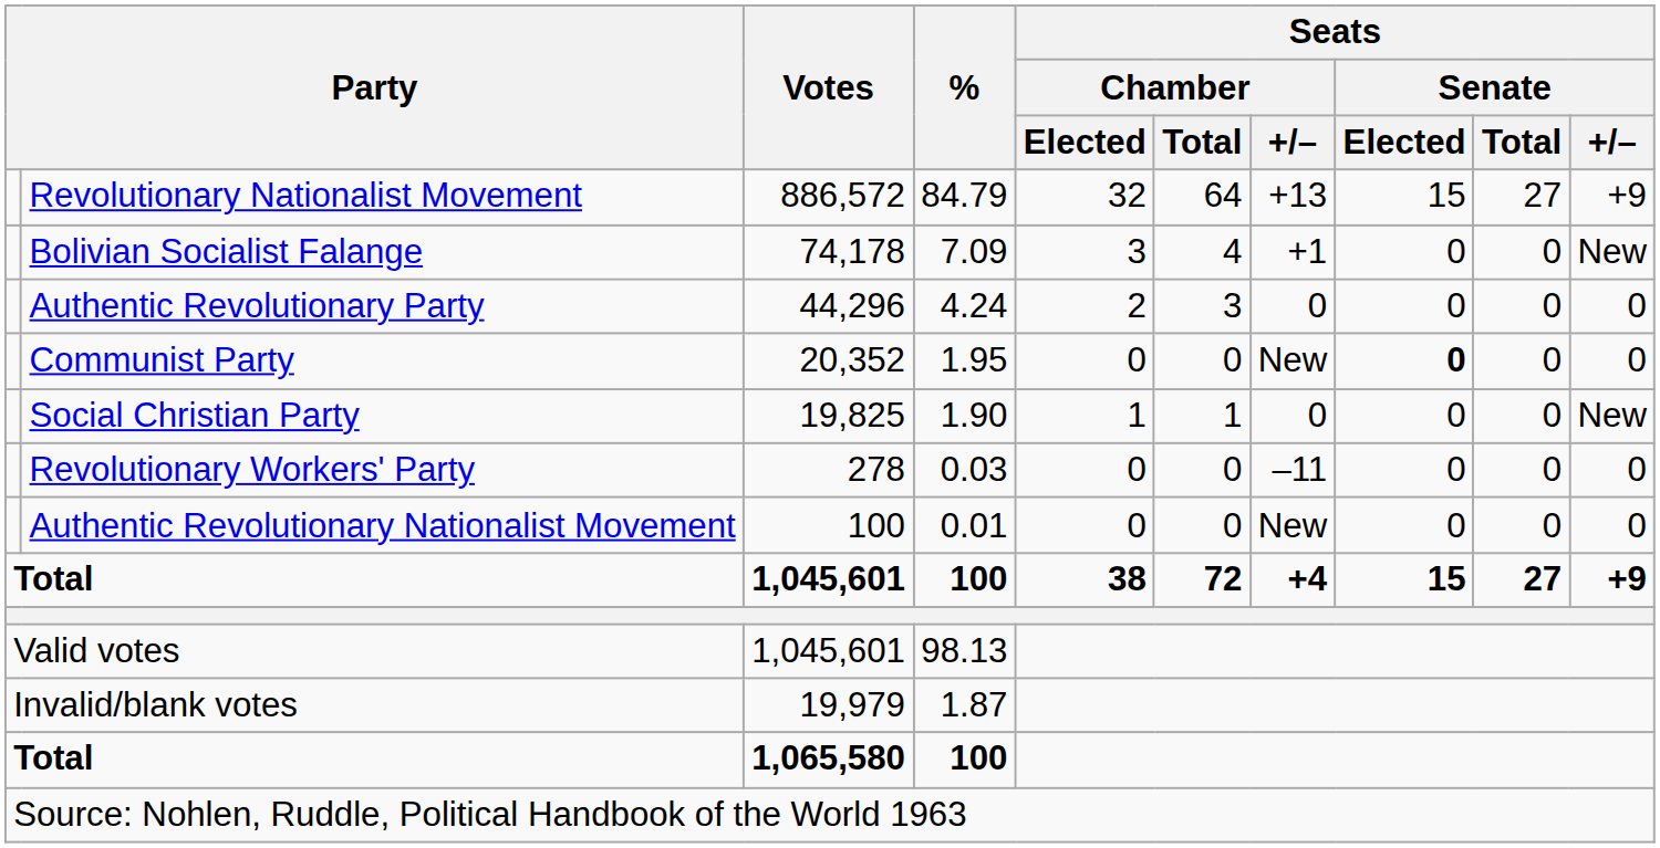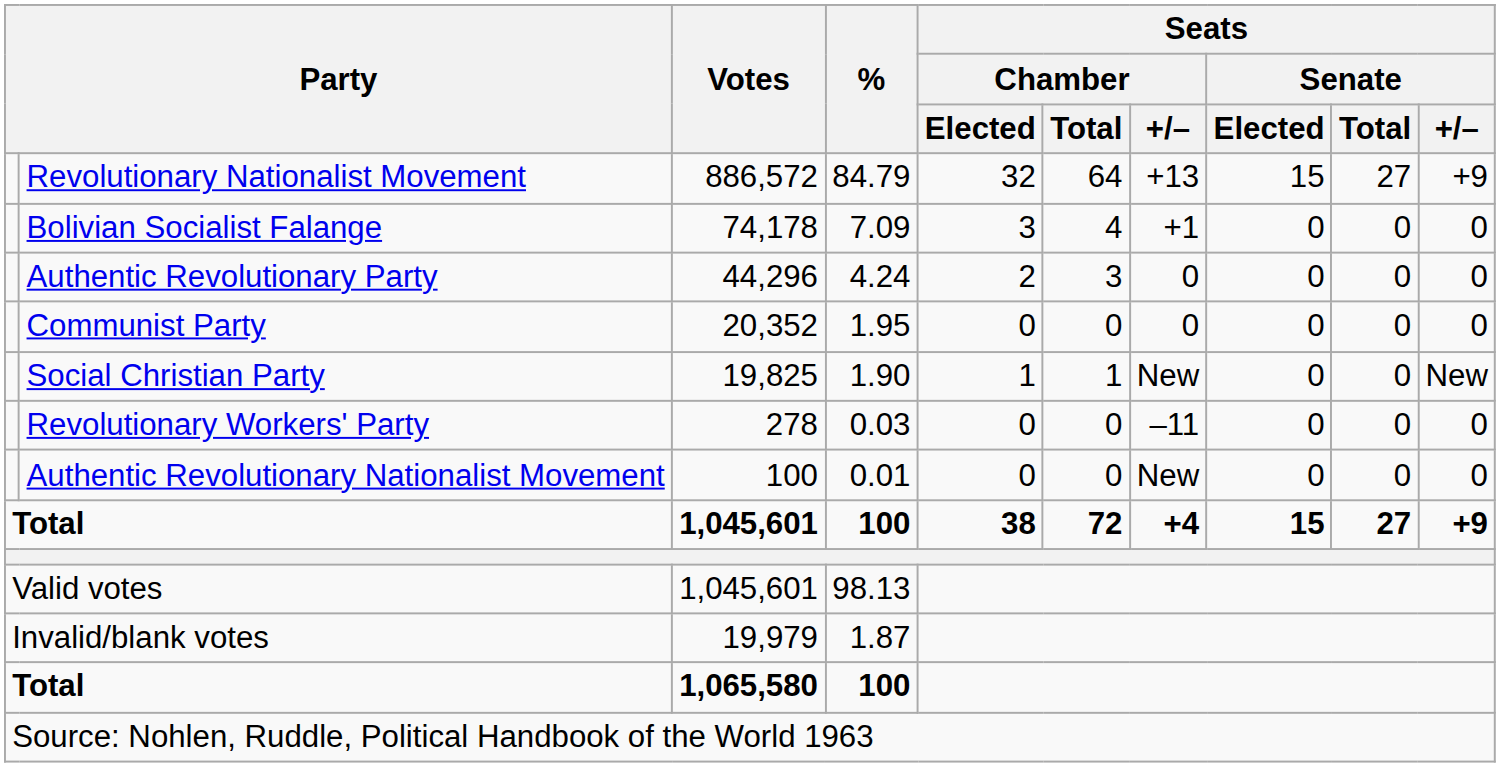Bolivian Socialist Falange | Seats / Senate / +/–: New -> 0
Communist Party | Seats / Chamber / +/–: New -> 0
Communist Party | Seats / Senate / Elected: bold -> normal
Social Christian Party | Seats / Chamber / +/–: 0 -> New
